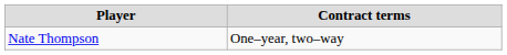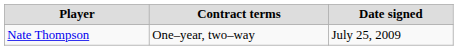+ column: Date signed | July 25, 2009
